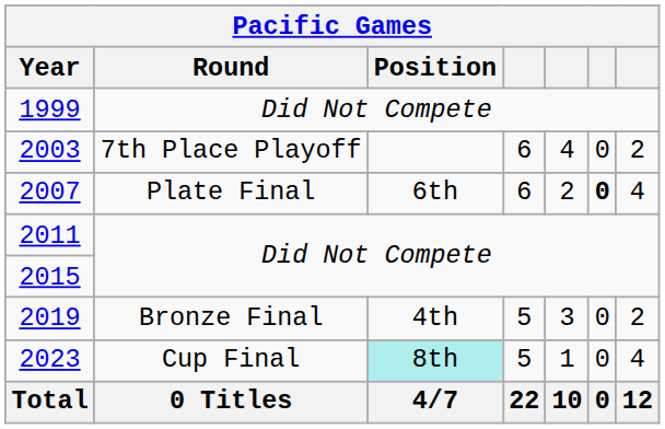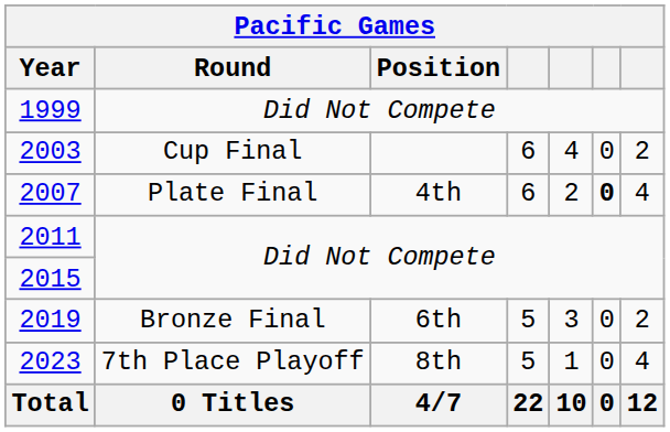2003 | Round: 7th Place Playoff -> Cup Final
2007 | Position: 6th -> 4th
2019 | Position: 4th -> 6th
2023 | Round: Cup Final -> 7th Place Playoff
2023 | Position: paleturquoise background -> no background
